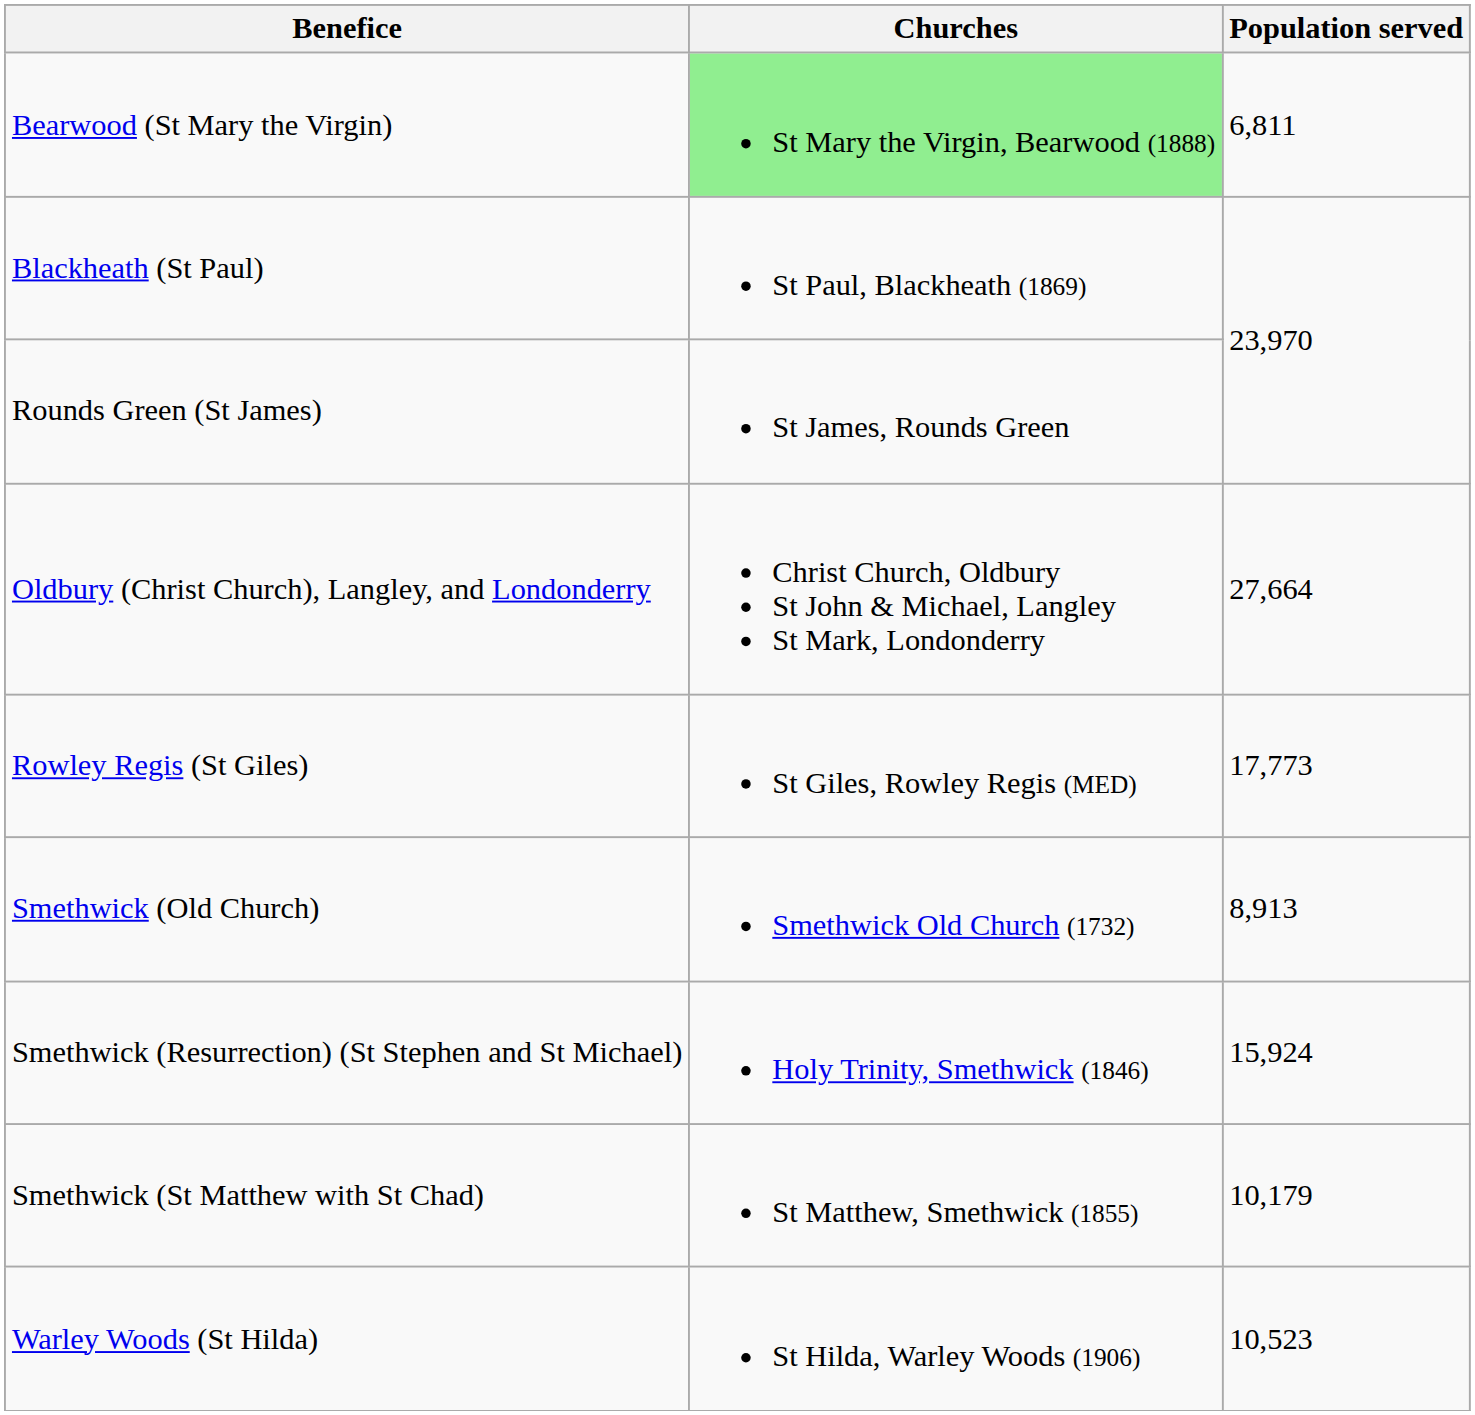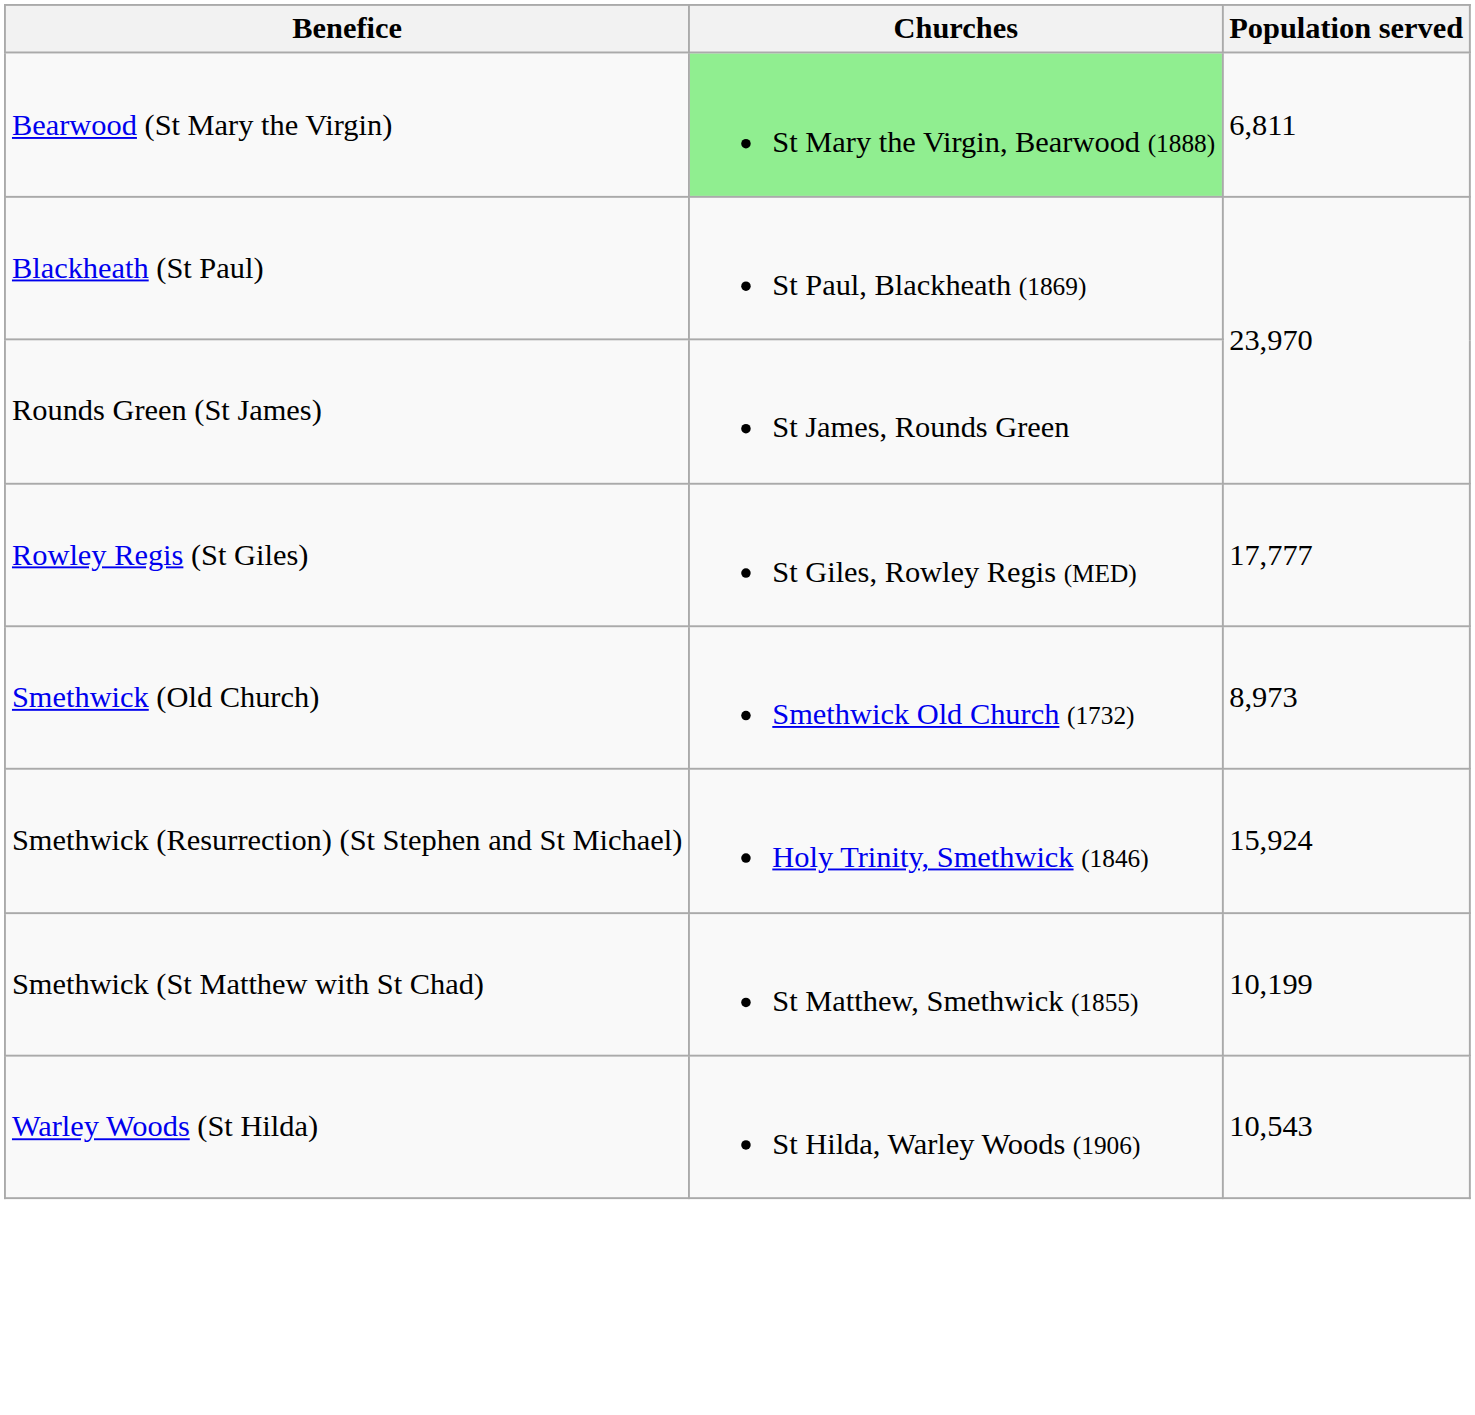- row: Oldbury (Christ Church), Langley, and Londonderry | Christ Church, Oldbury St John & Michael, Langley St Mark, Londonderry | 27,664
Rowley Regis (St Giles) | Population served: 17,773 -> 17,777
Smethwick (Old Church) | Population served: 8,913 -> 8,973
Smethwick (St Matthew with St Chad) | Population served: 10,179 -> 10,199
Warley Woods (St Hilda) | Population served: 10,523 -> 10,543
